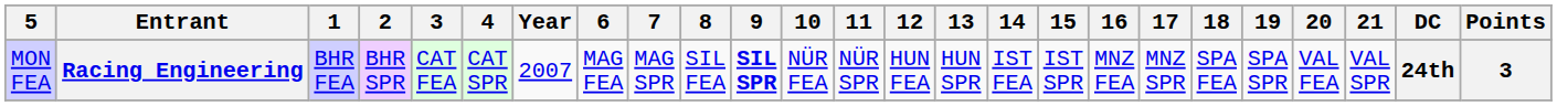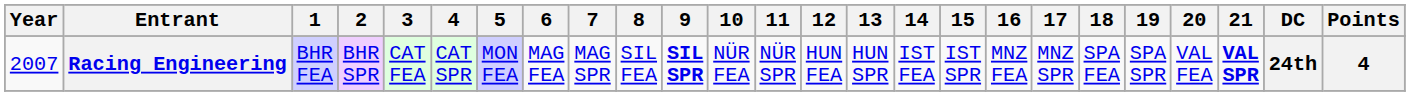columns swapped: Year <-> 5
Racing Engineering | 21: normal -> bold
Racing Engineering | Points: 3 -> 4
